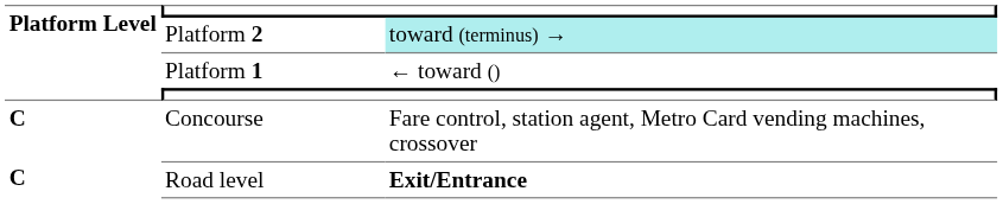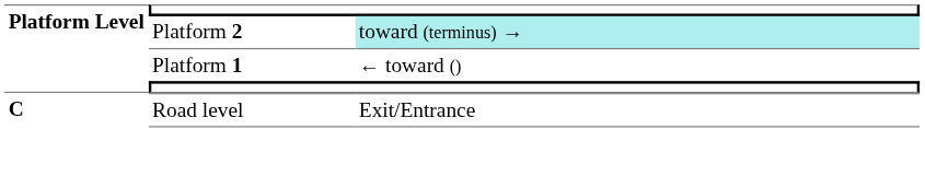- row: C | Concourse | Fare control, station agent, Metro Card vending machines, crossover
Road level | column 3: bold -> normal
